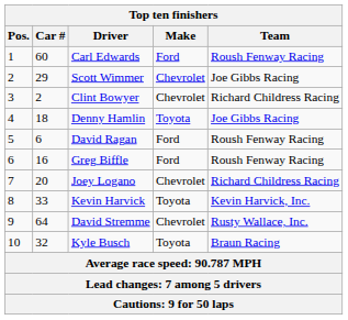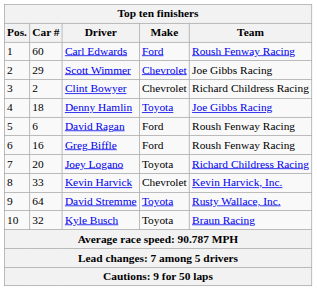Joey Logano | Make: Chevrolet -> Toyota
Kevin Harvick | Make: Toyota -> Chevrolet
David Stremme | Make: Chevrolet -> Toyota
